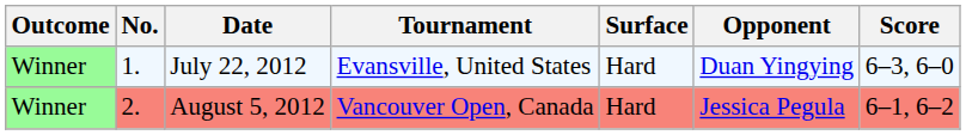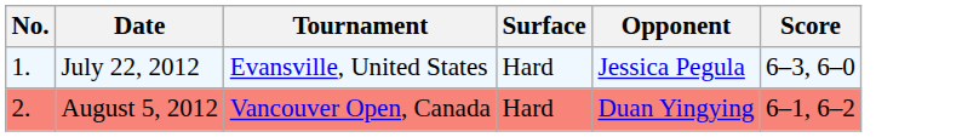- column: Outcome | Winner | Winner
July 22, 2012 | Opponent: Duan Yingying -> Jessica Pegula
August 5, 2012 | Opponent: Jessica Pegula -> Duan Yingying
